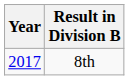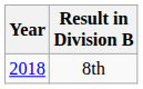8th | Year: 2017 -> 2018
